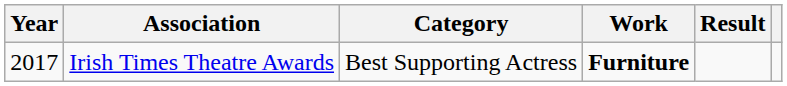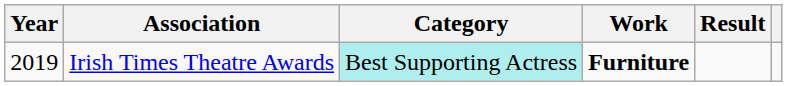Irish Times Theatre Awards | Year: 2017 -> 2019
Irish Times Theatre Awards | Category: no background -> paleturquoise background
